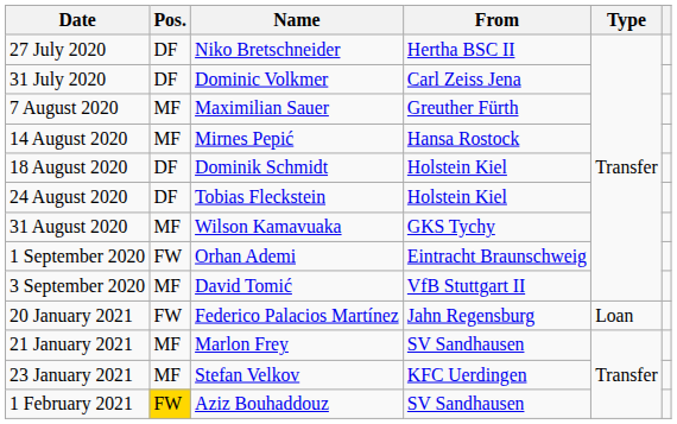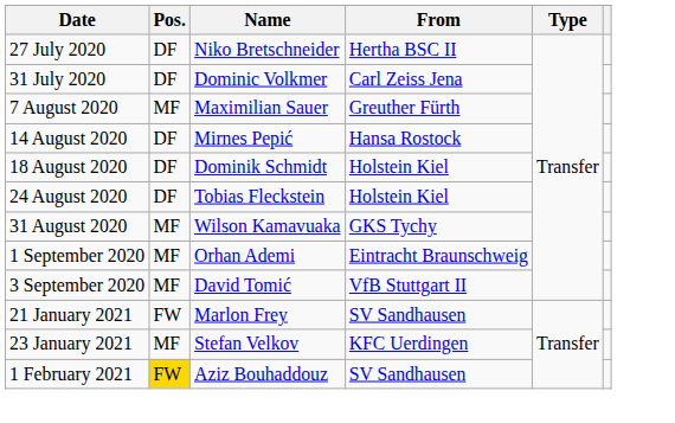14 August 2020 | Pos.: MF -> DF
1 September 2020 | Pos.: FW -> MF
- row: 20 January 2021 | FW | Federico Palacios Martínez | Jahn Regensburg | Loan
21 January 2021 | Pos.: MF -> FW
